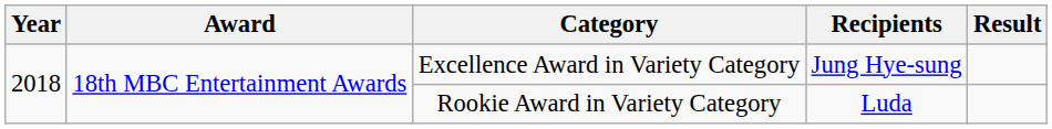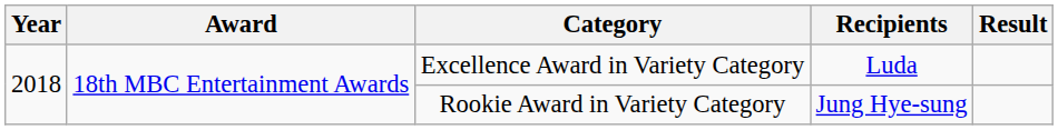Excellence Award in Variety Category | Recipients: Jung Hye-sung -> Luda
Rookie Award in Variety Category | Recipients: Luda -> Jung Hye-sung
